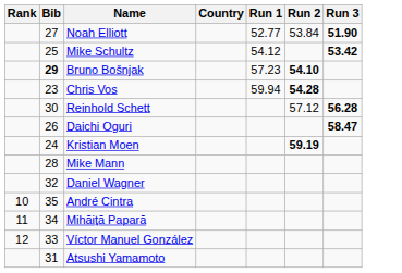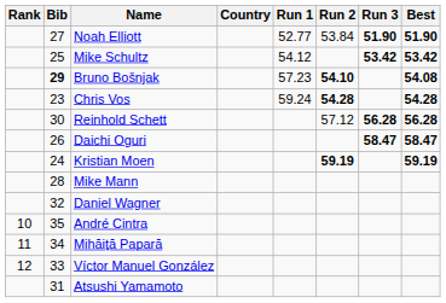+ column: Best | 51.90 | 53.42 | 54.08 | 54.28 | 56.28 | 58.47 | 59.19
Chris Vos | Run 1: 59.94 -> 59.24
